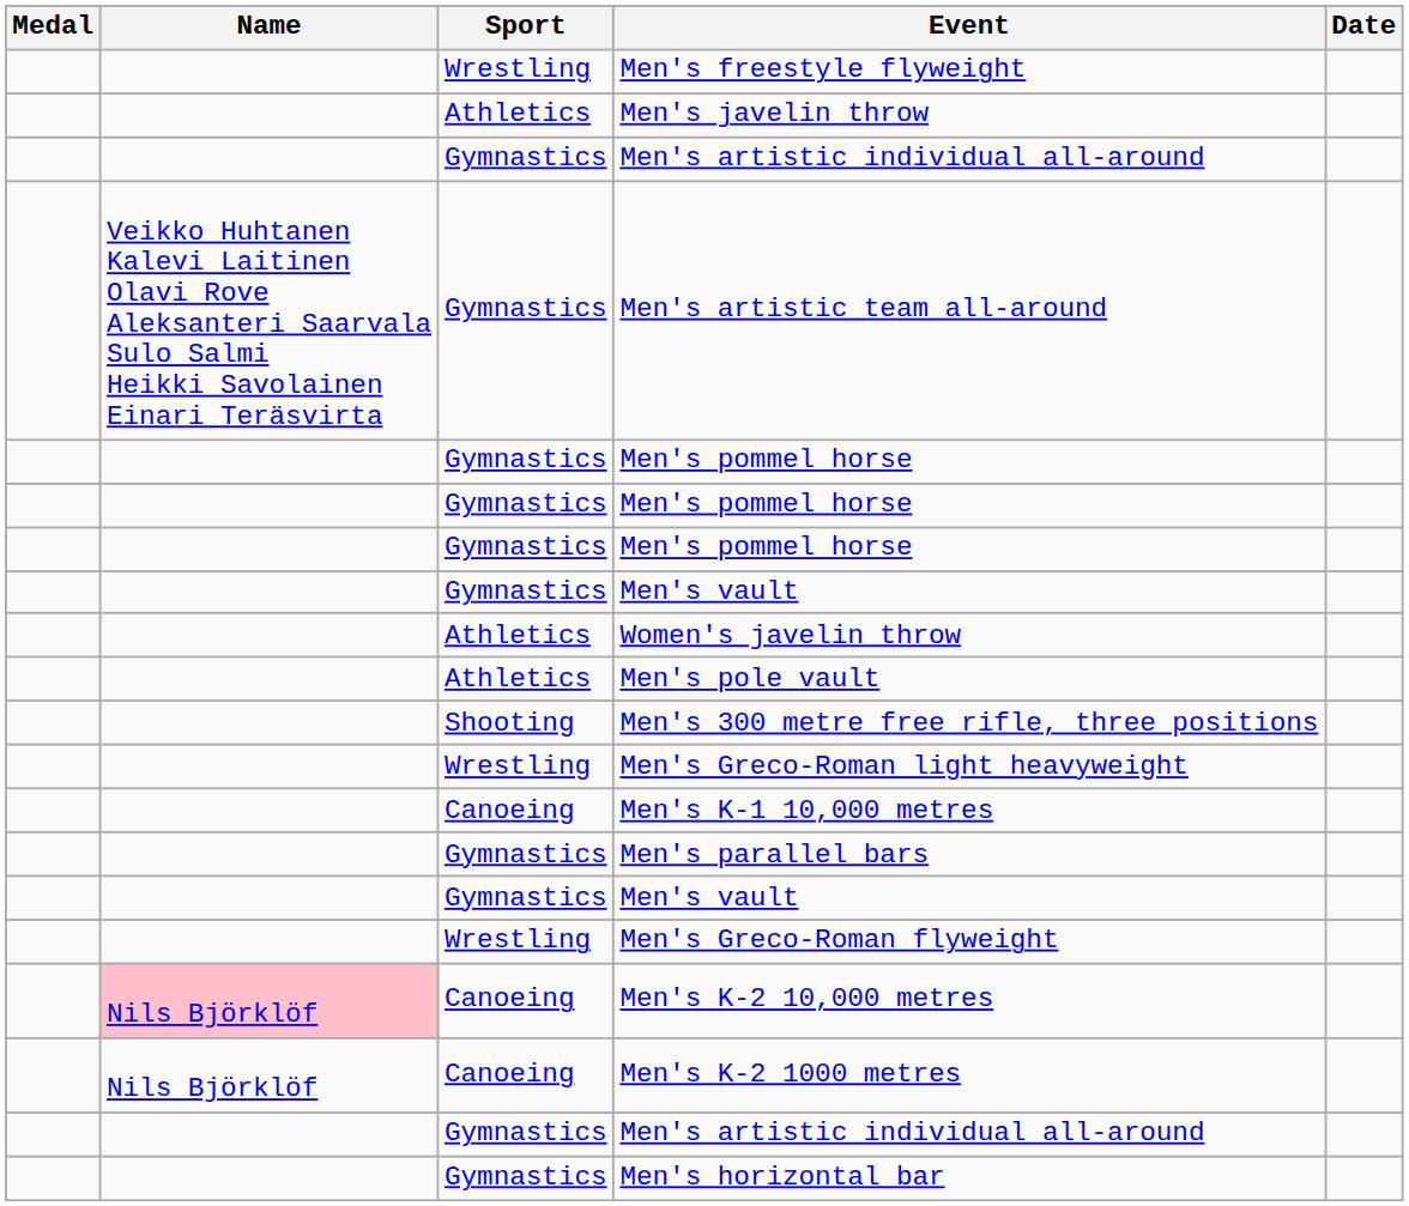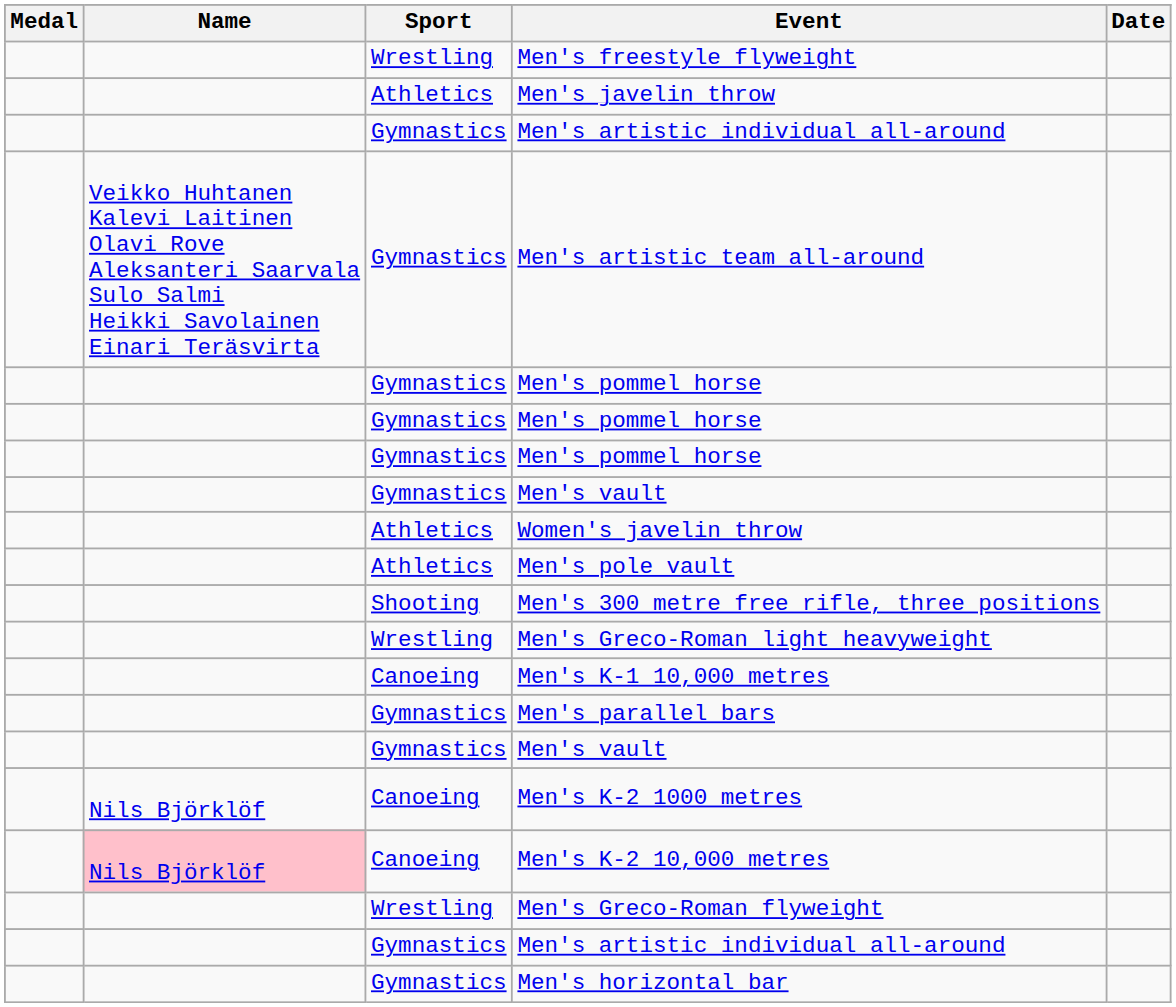rows swapped: Men's Greco-Roman flyweight <-> Men's K-2 1000 metres
